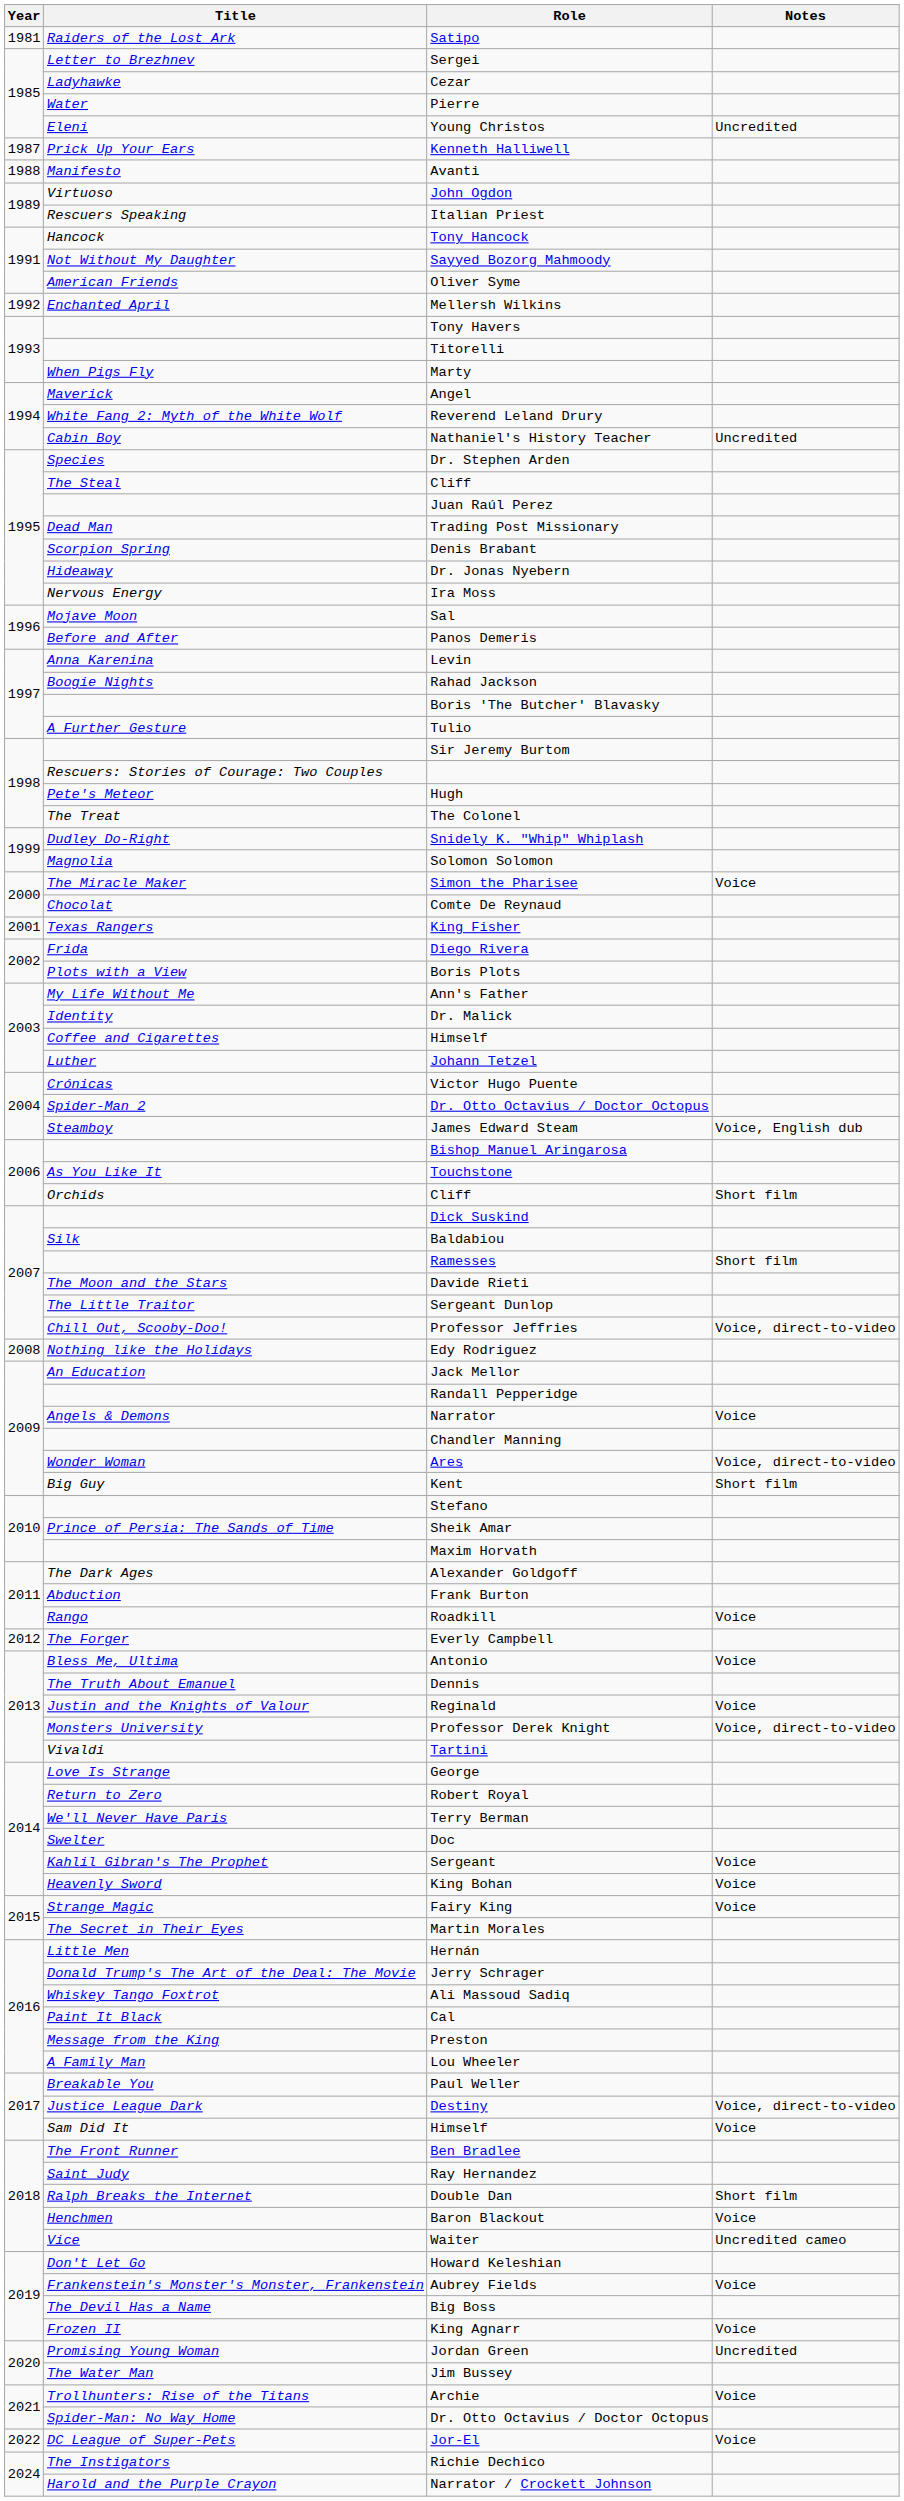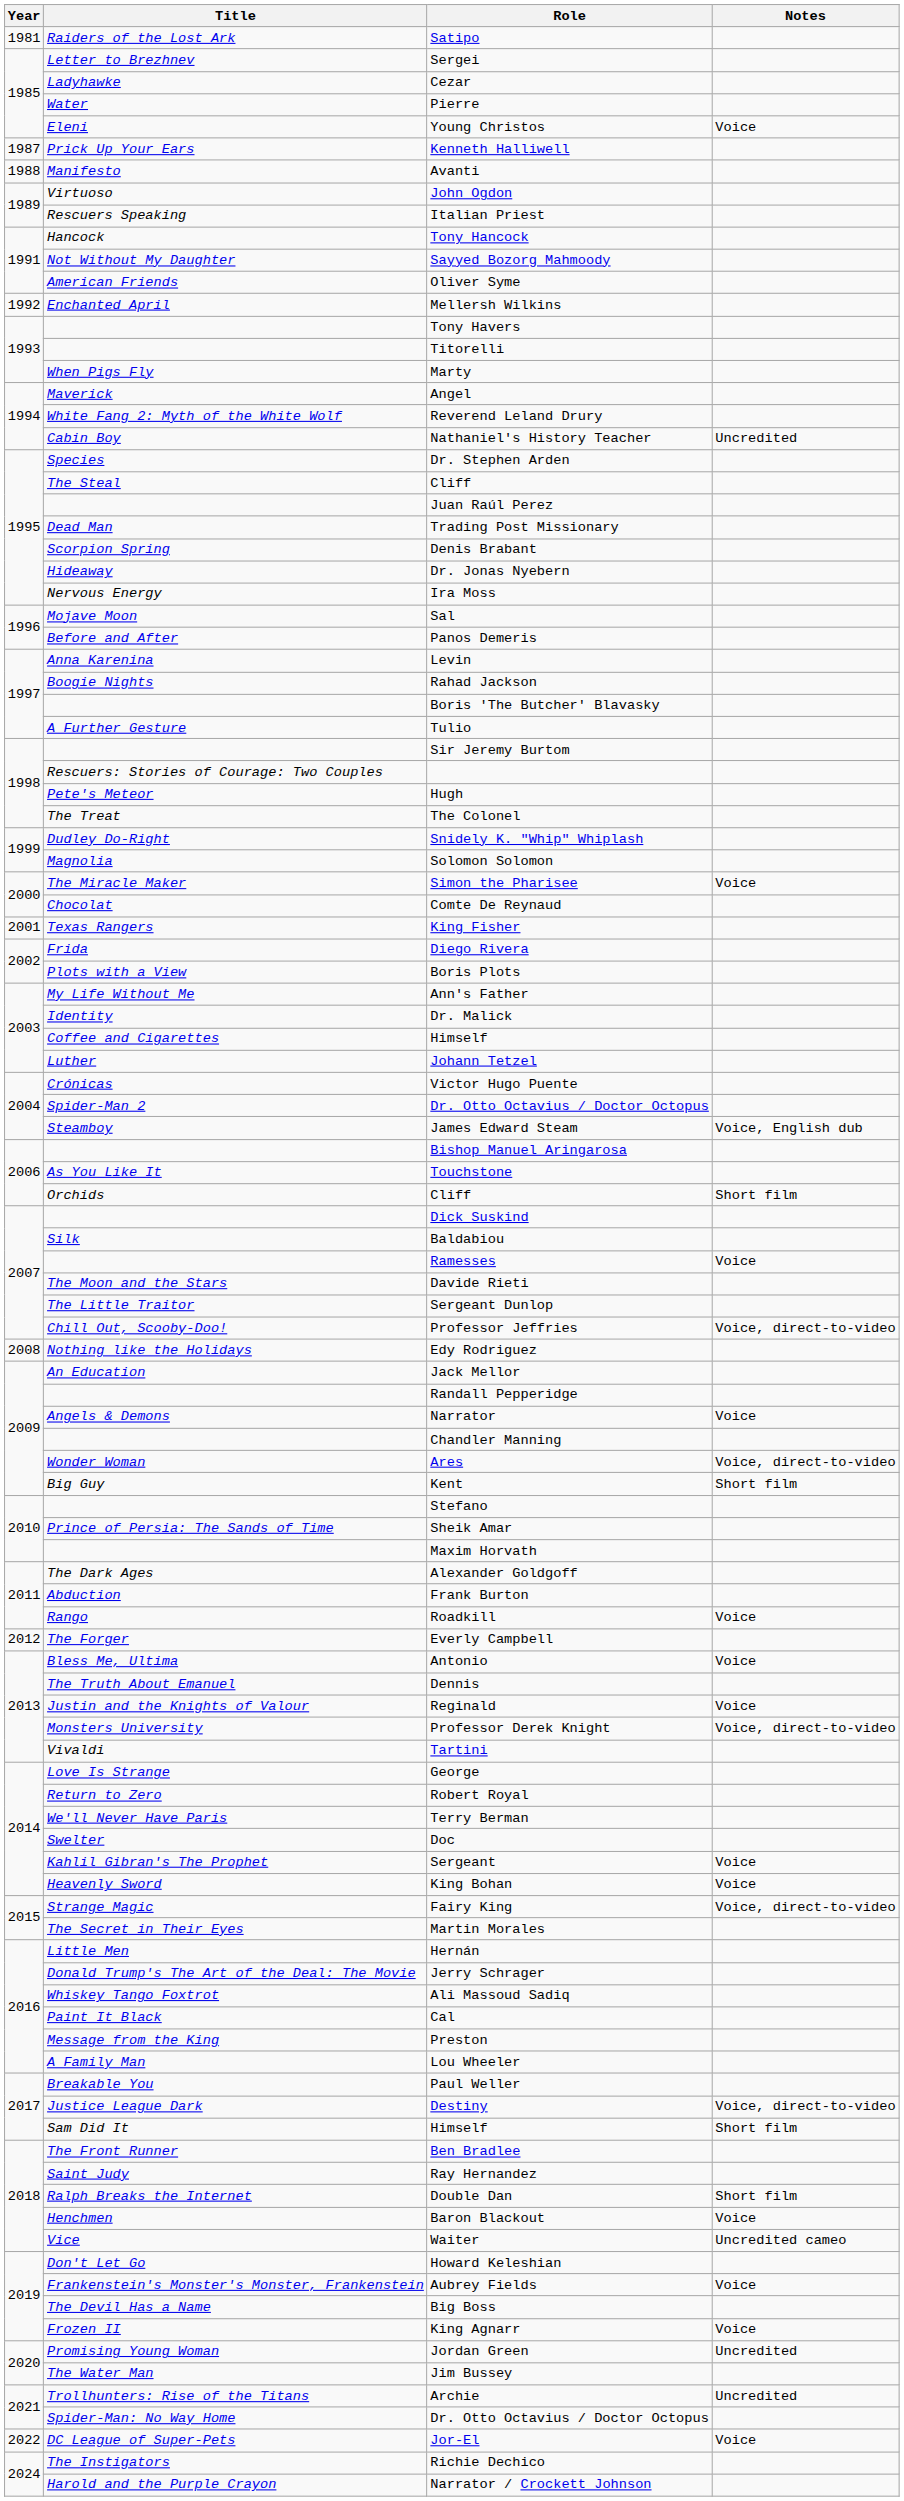Young Christos | Notes: Uncredited -> Voice
Ramesses | Notes: Short film -> Voice
Fairy King | Notes: Voice -> Voice, direct-to-video
Sam Did It / Himself | Notes: Voice -> Short film
Archie | Notes: Voice -> Uncredited
